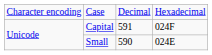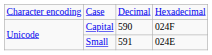Capital | column 3: 591 -> 590
Small | column 3: 590 -> 591
